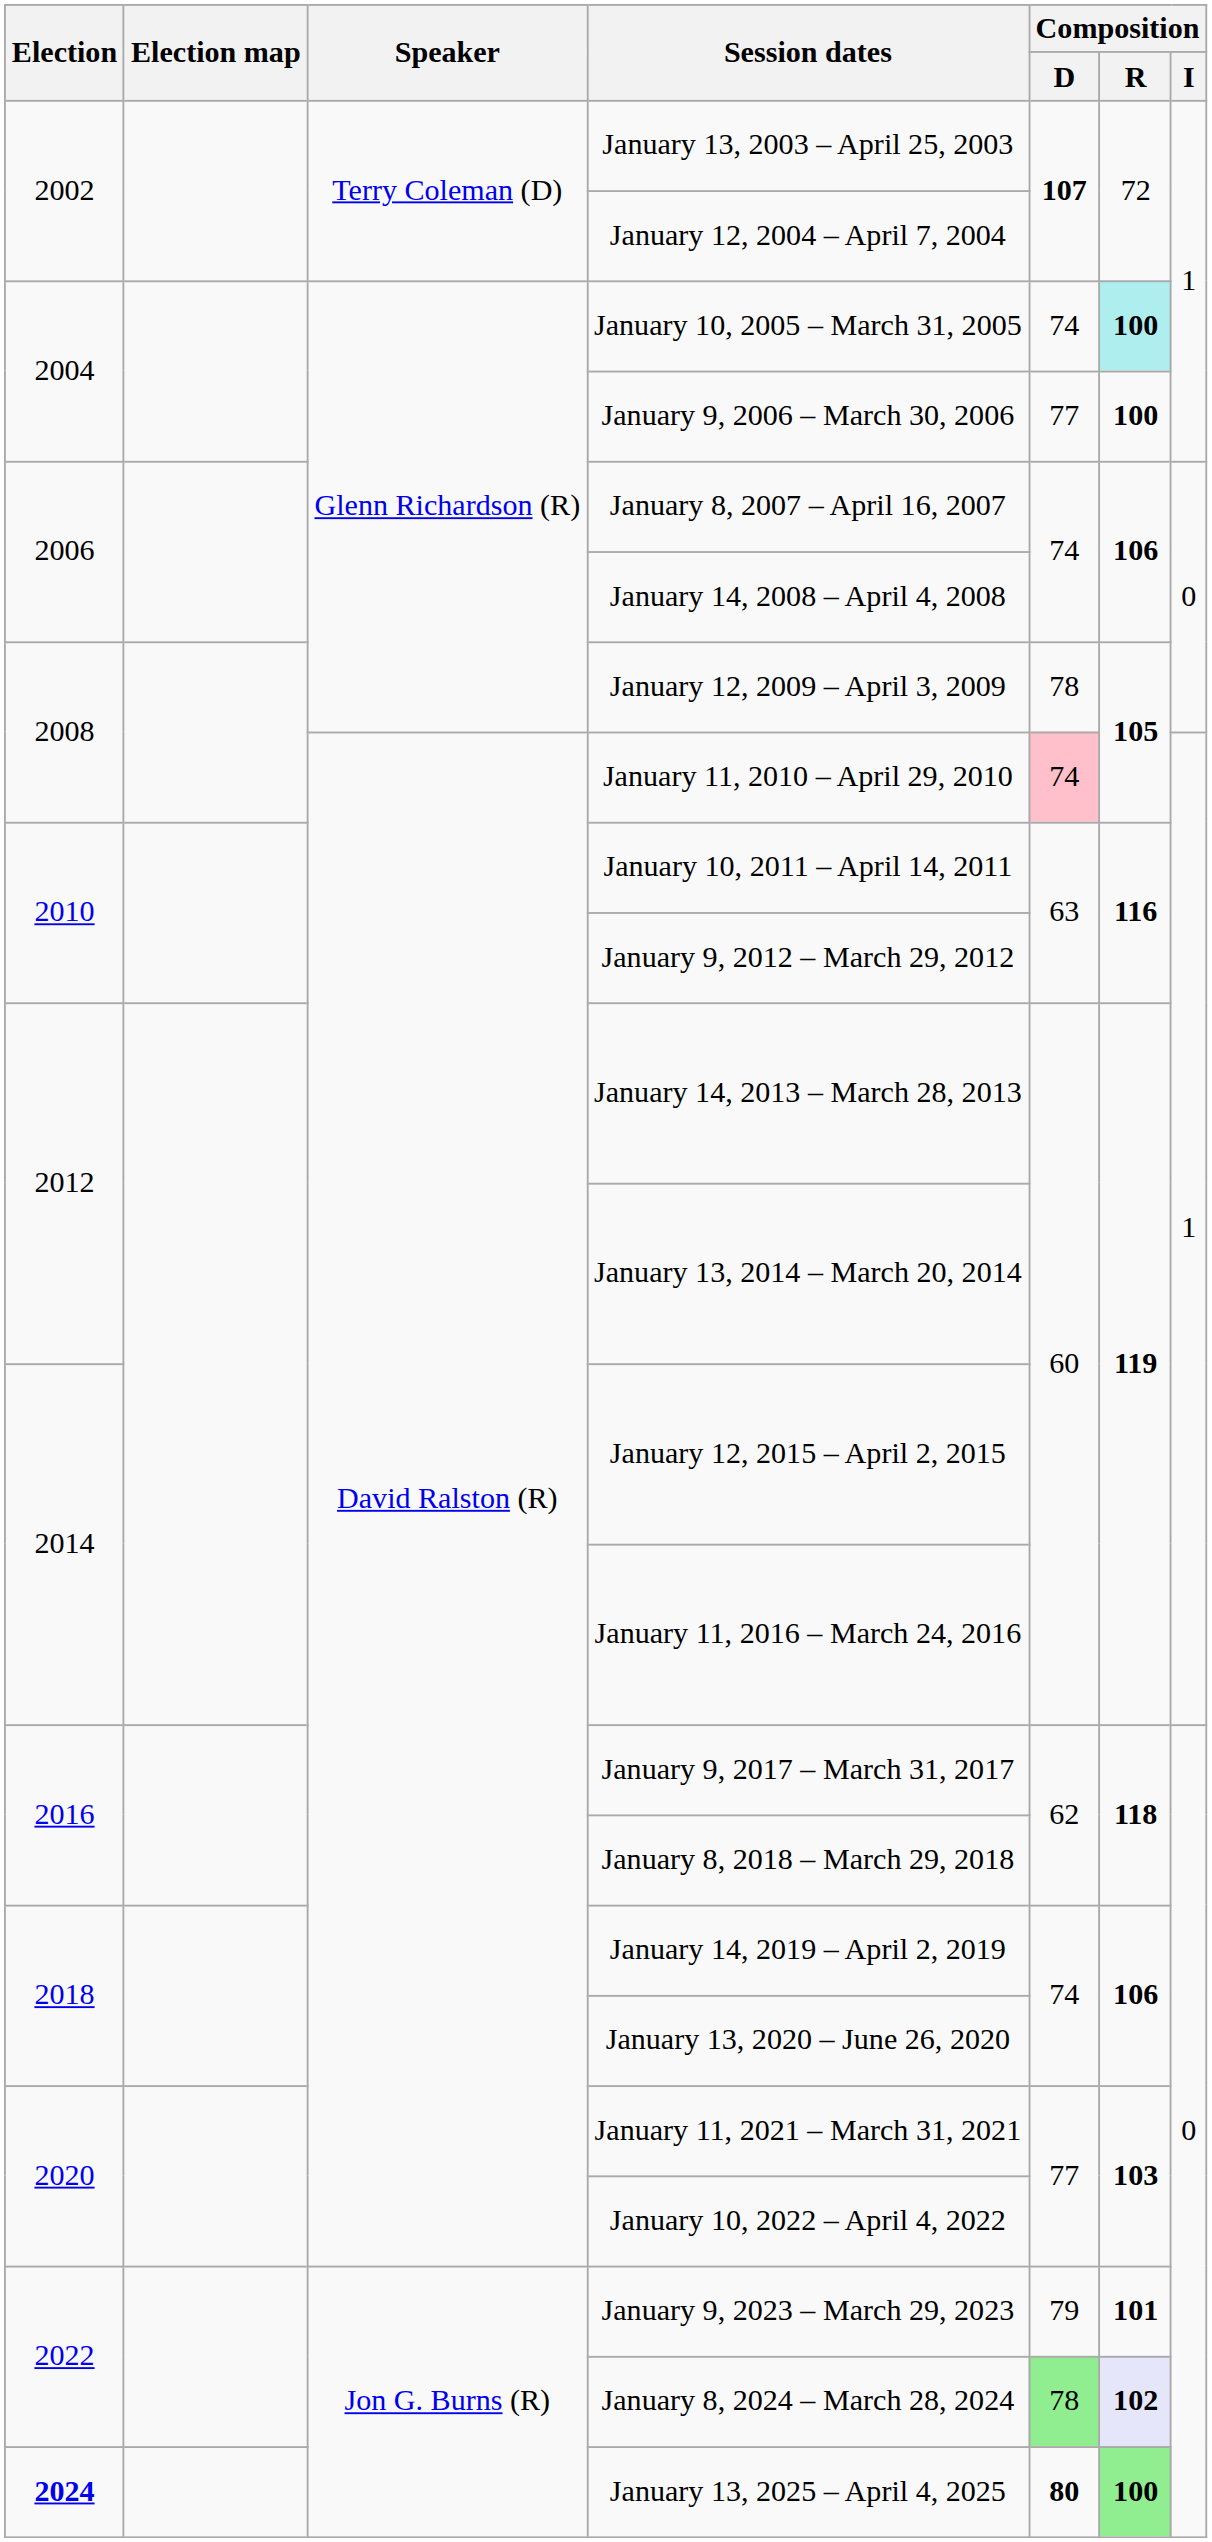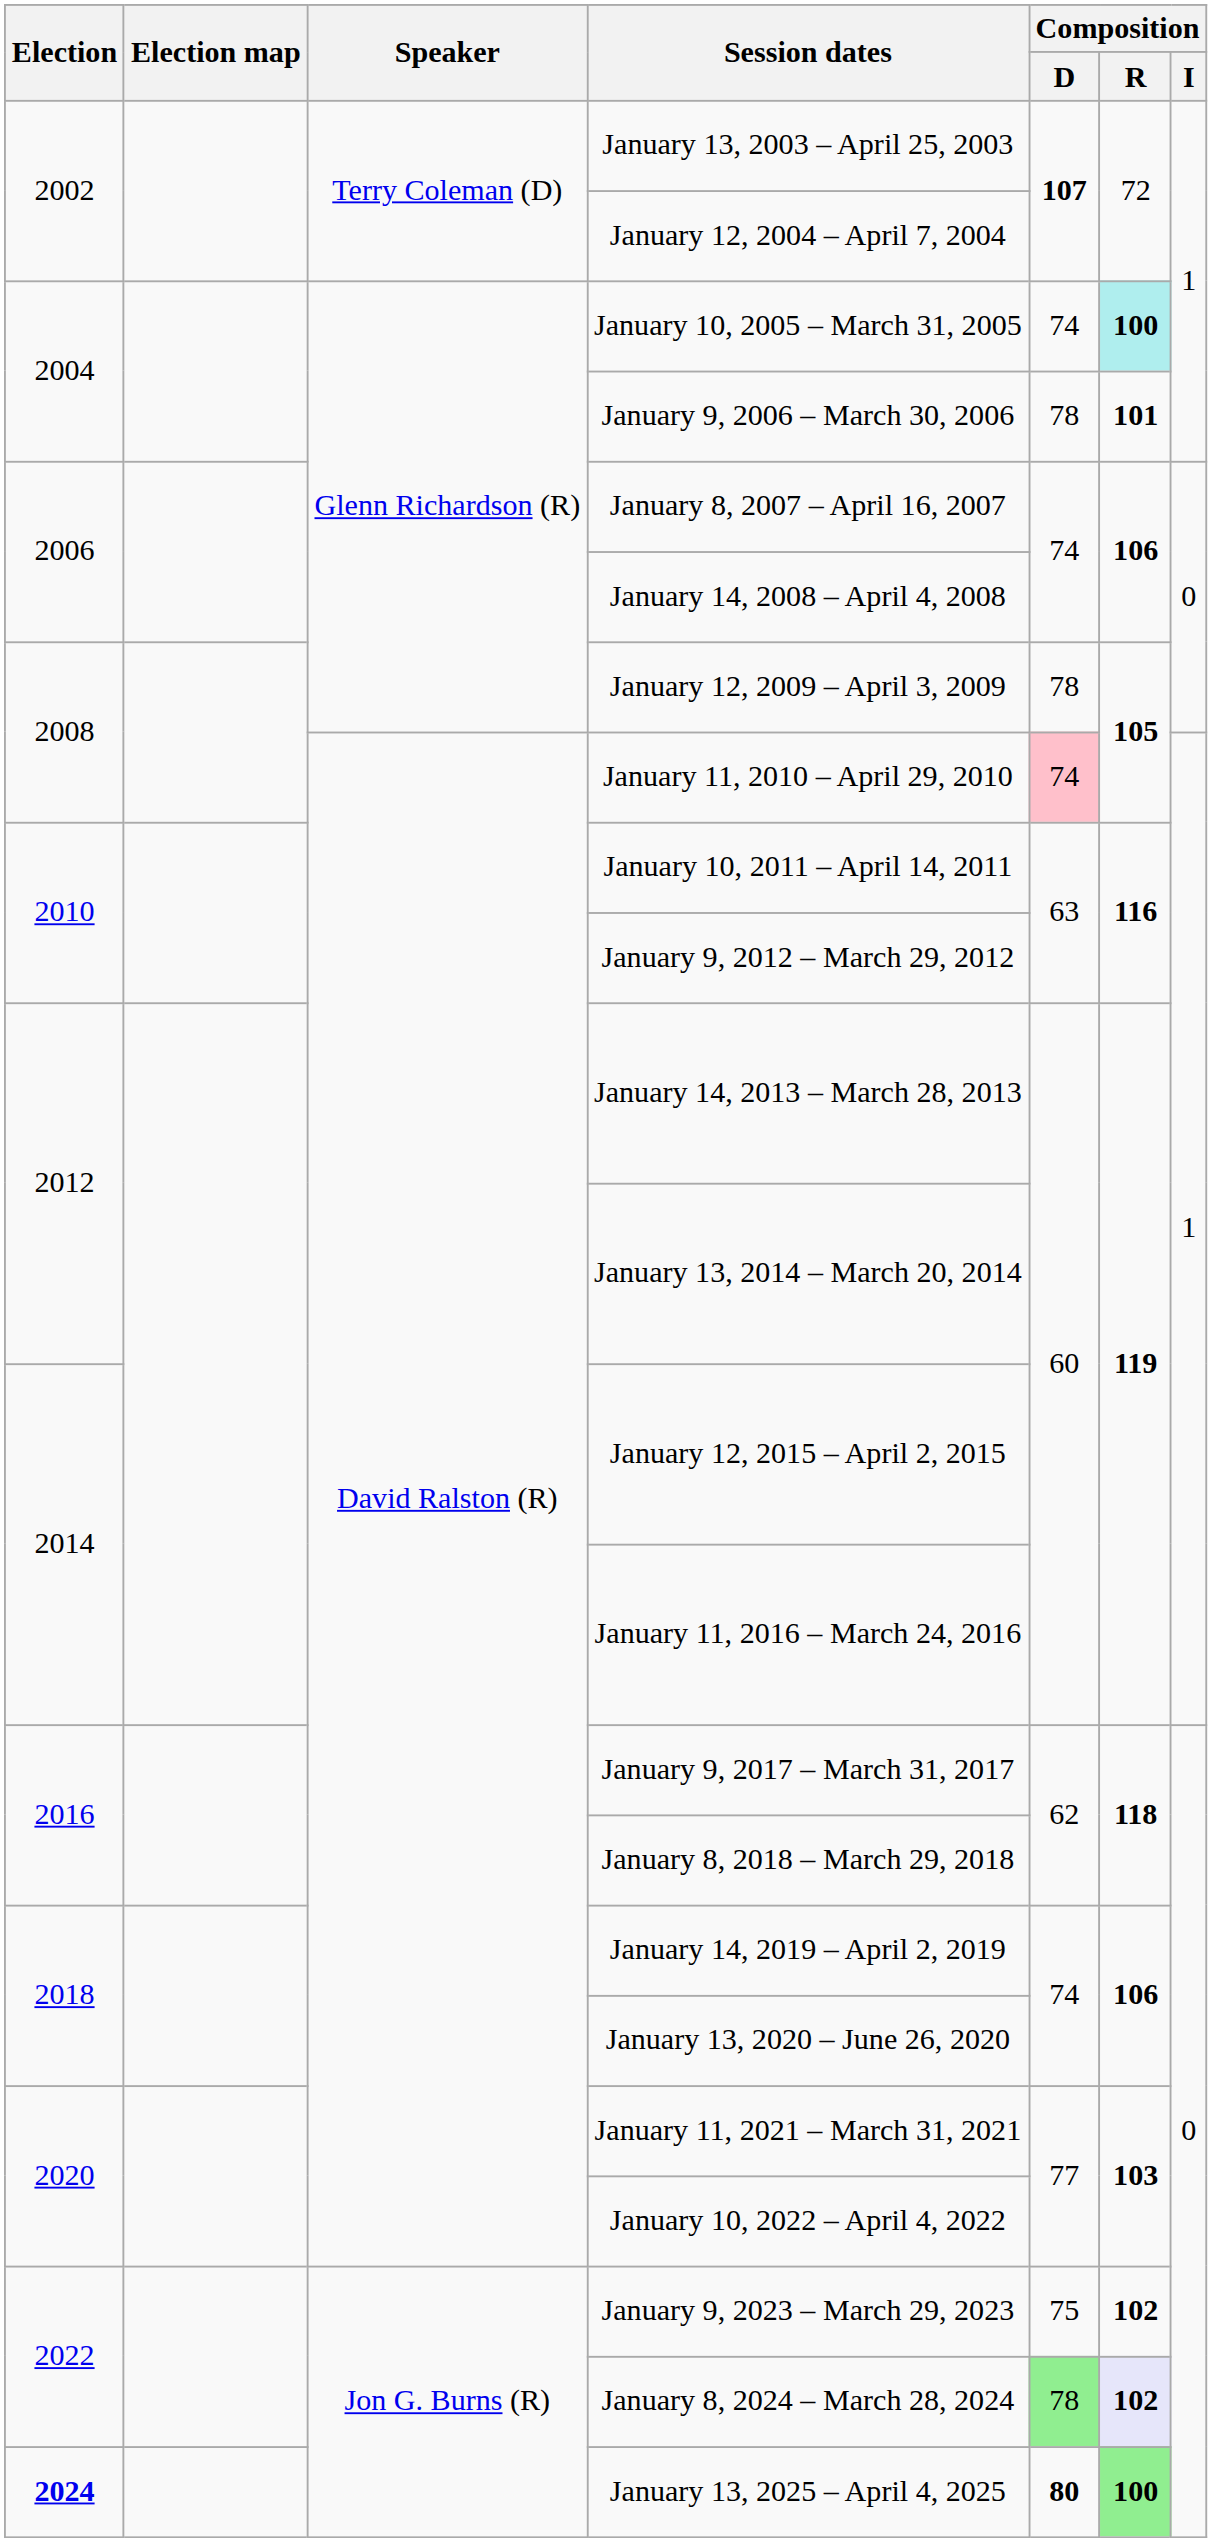January 9, 2006 – March 30, 2006 | Composition / D: 77 -> 78
January 9, 2006 – March 30, 2006 | Composition / R: 100 -> 101
January 9, 2023 – March 29, 2023 | Composition / D: 79 -> 75
January 9, 2023 – March 29, 2023 | Composition / R: 101 -> 102
